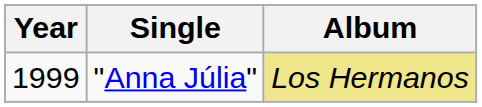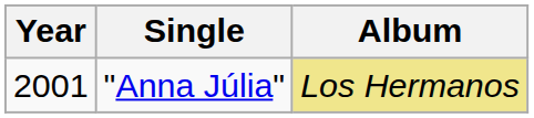"Anna Júlia" | Year: 1999 -> 2001
